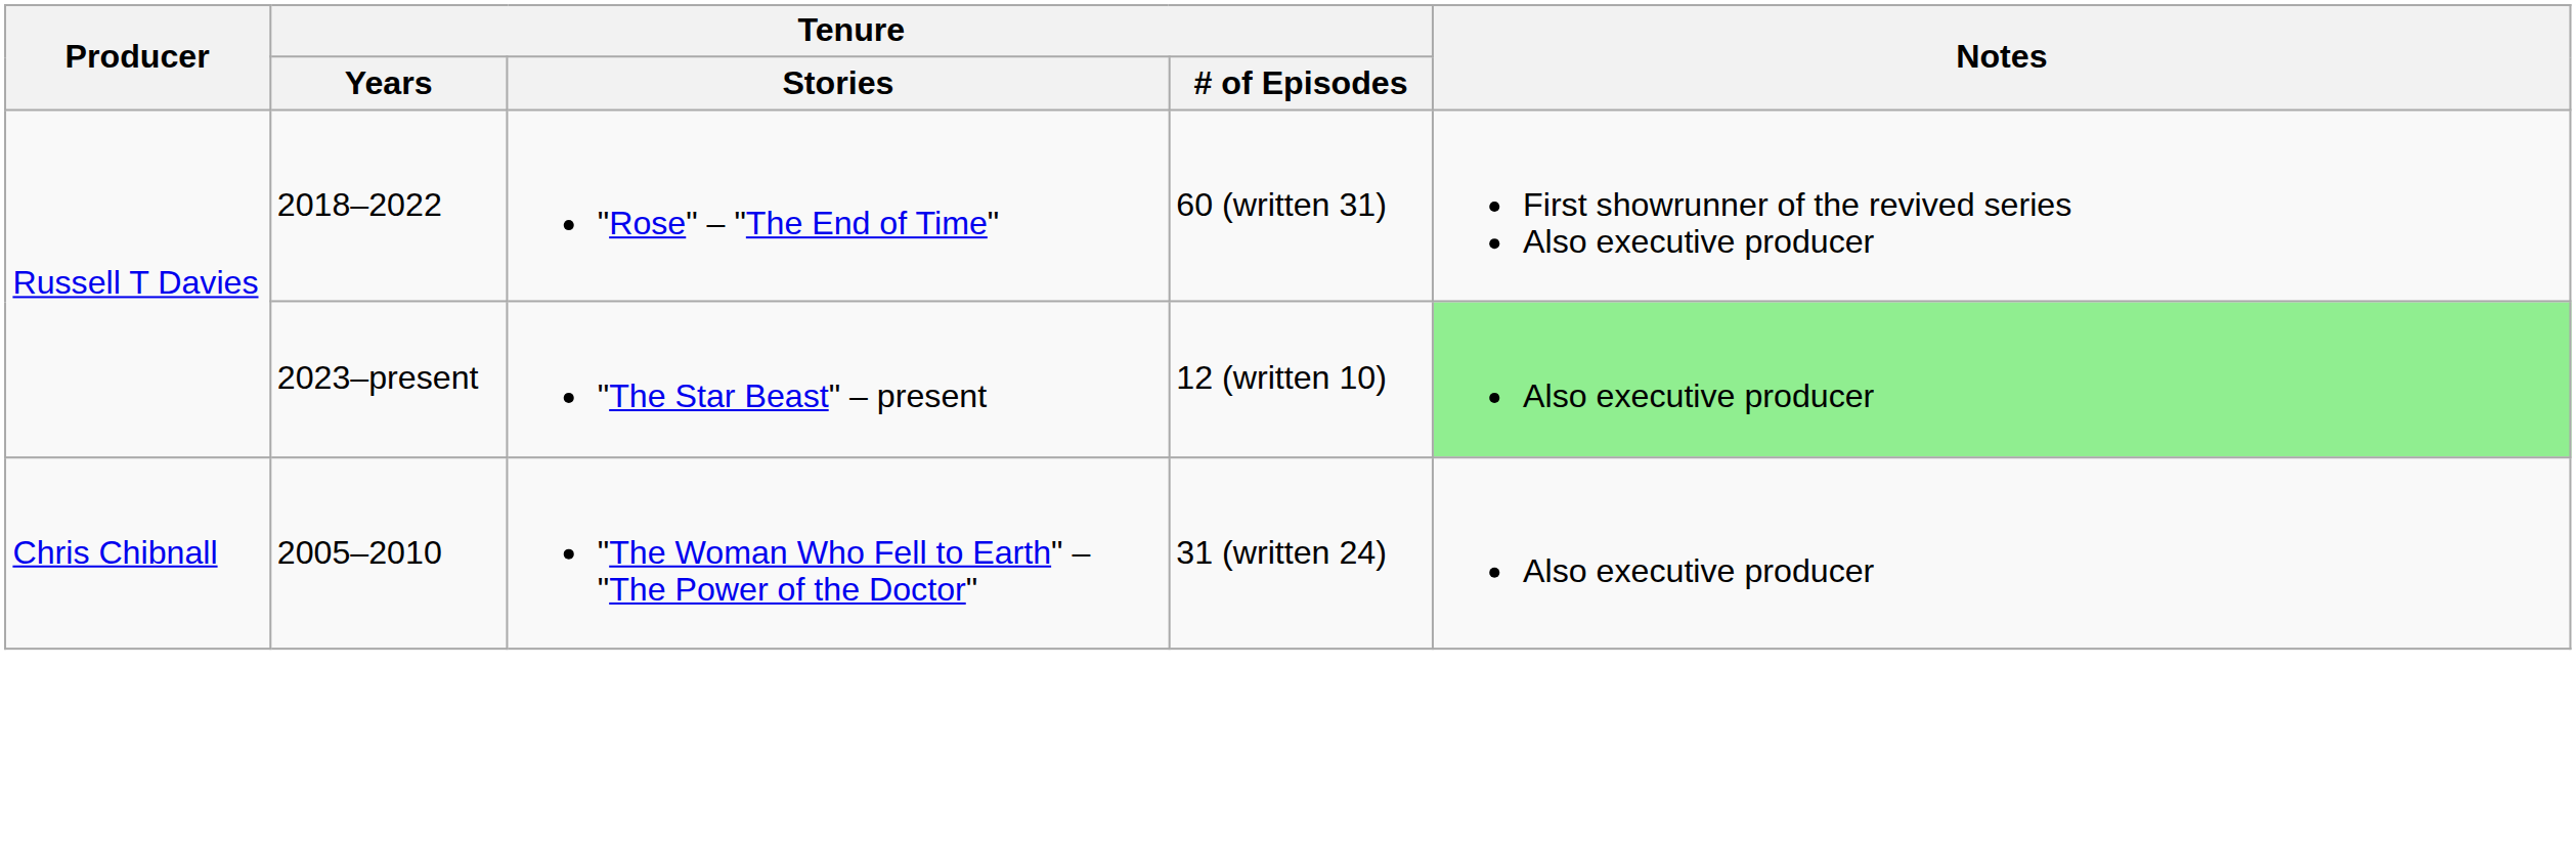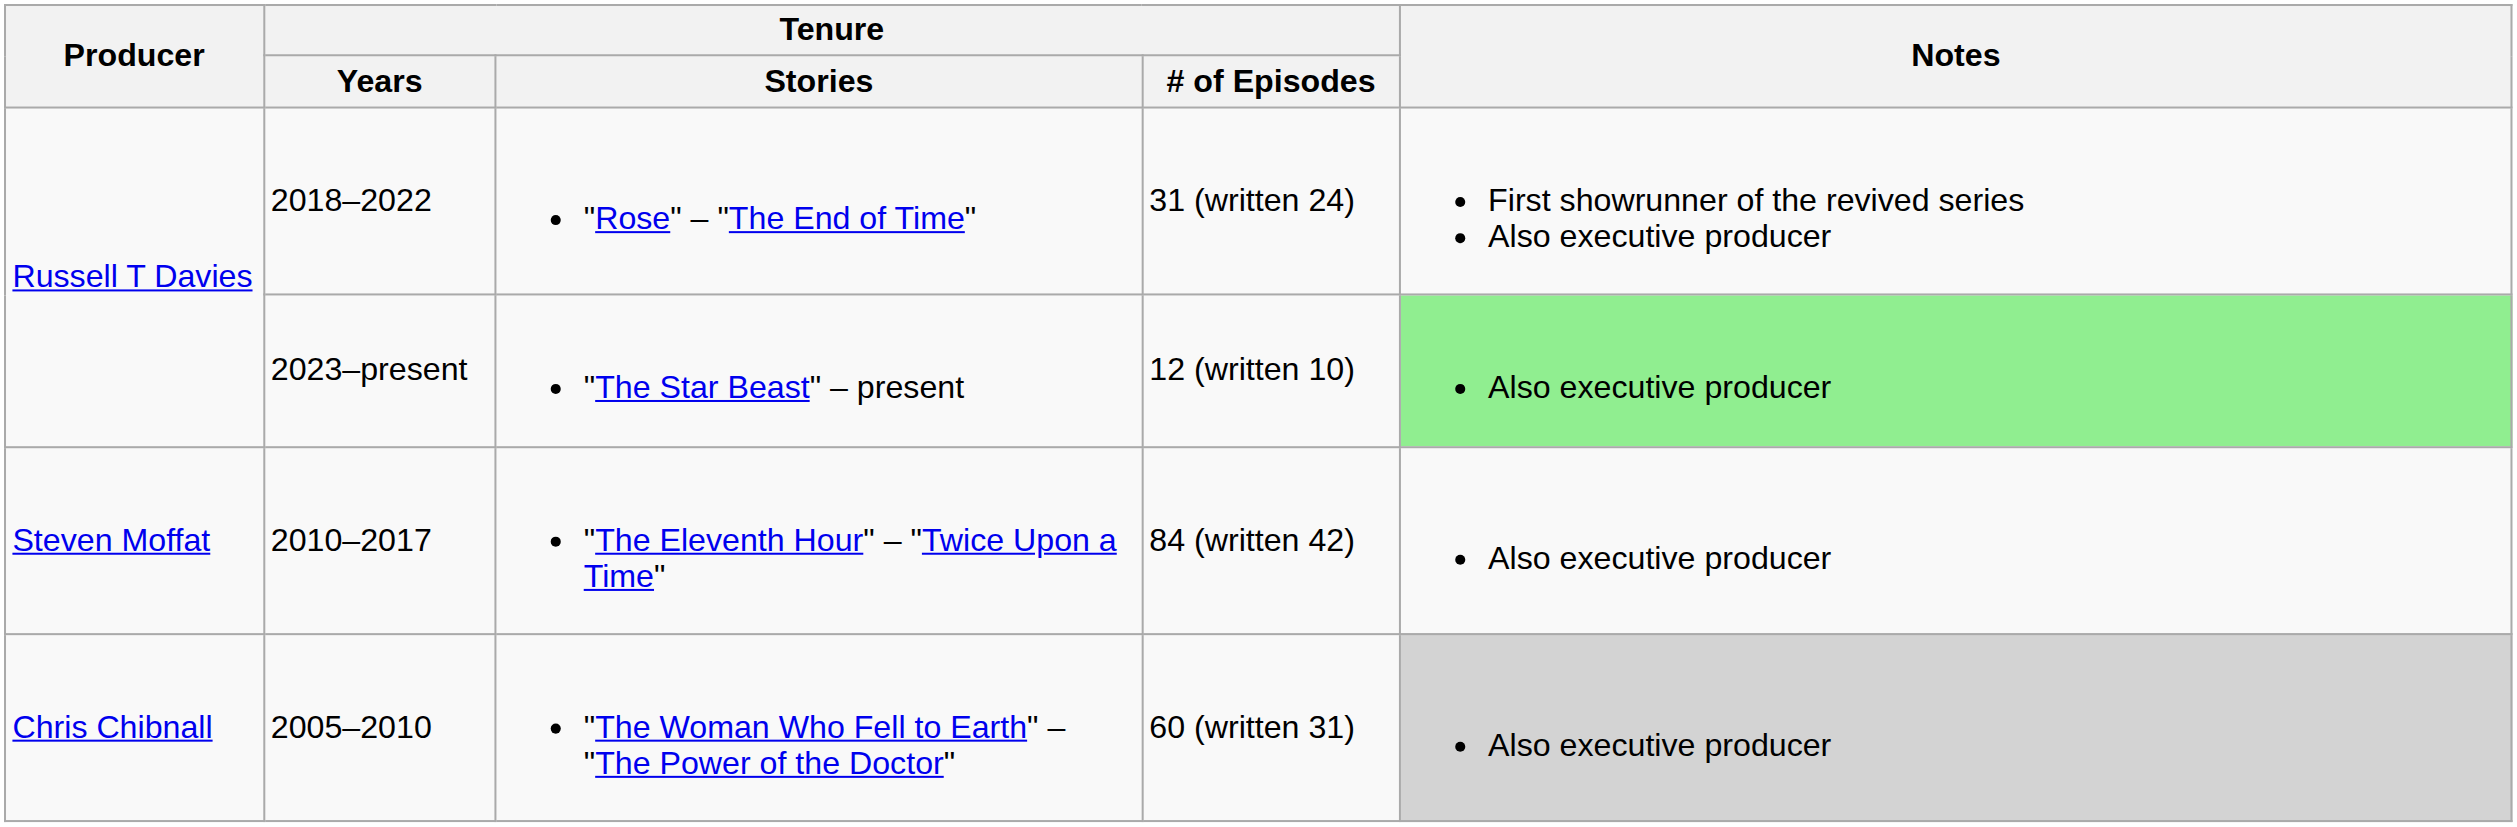"Rose" – "The End of Time" | Tenure / # of Episodes: 60 (written 31) -> 31 (written 24)
+ row: Steven Moffat | 2010–2017 | "The Eleventh Hour" – "Twice Upon a Time" | 84 (written 42) | Also executive producer
"The Woman Who Fell to Earth" – "The Power of the Doctor" | Tenure / # of Episodes: 31 (written 24) -> 60 (written 31)
"The Woman Who Fell to Earth" – "The Power of the Doctor" | Notes: no background -> lightgrey background
